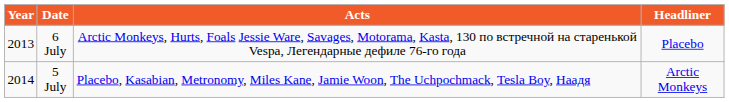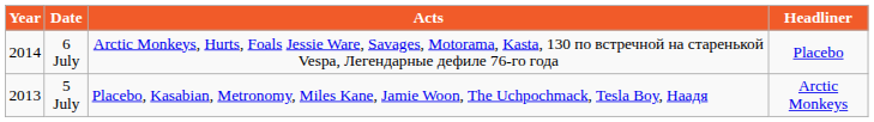6 July | Year: 2013 -> 2014
5 July | Year: 2014 -> 2013
